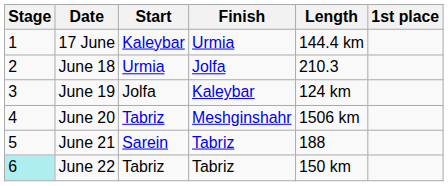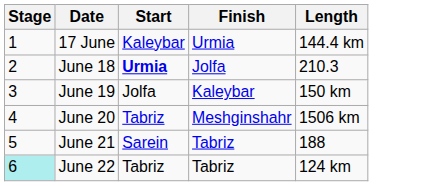- column: 1st place
June 18 | Start: normal -> bold
June 19 | Length: 124 km -> 150 km
June 22 | Length: 150 km -> 124 km
